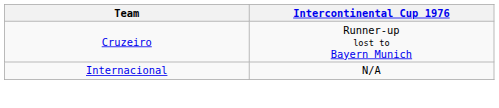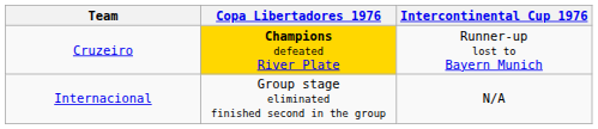+ column: Copa Libertadores 1976 | Champions defeated River Plate | Group stage eliminated finished second in the group
